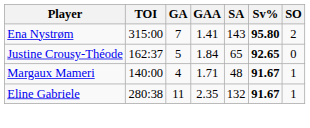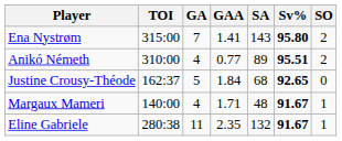+ row: Anikó Németh | 310:00 | 4 | 0.77 | 89 | 95.51 | 2
Justine Crousy-Théode | SA: 65 -> 68
